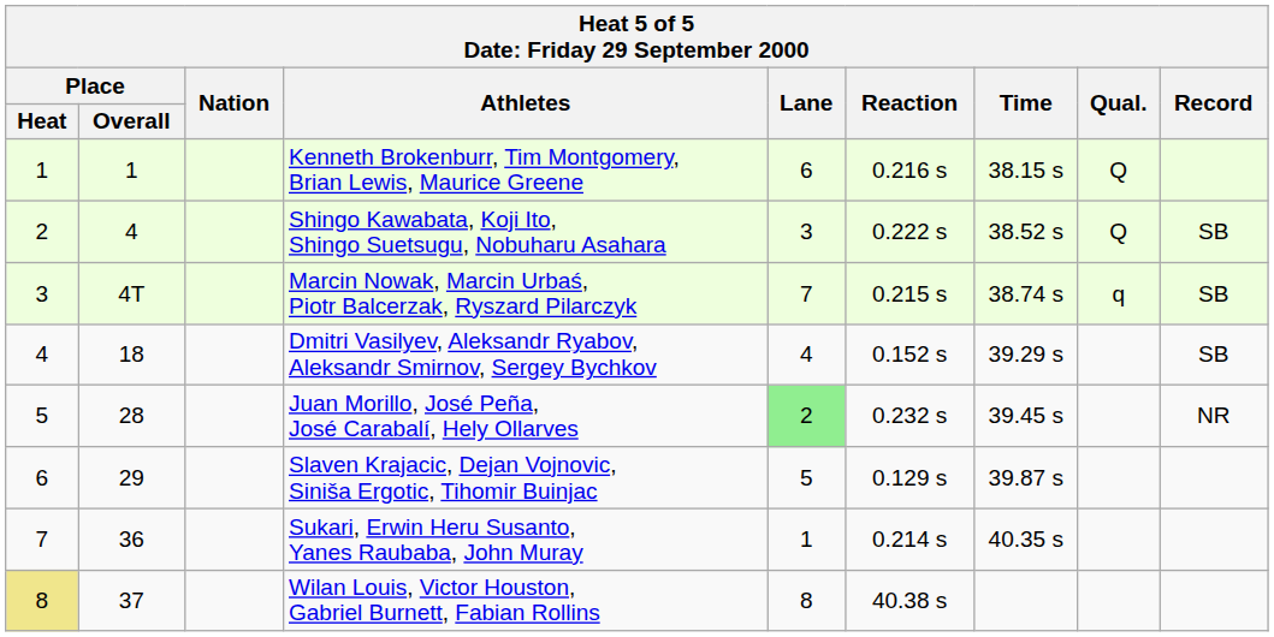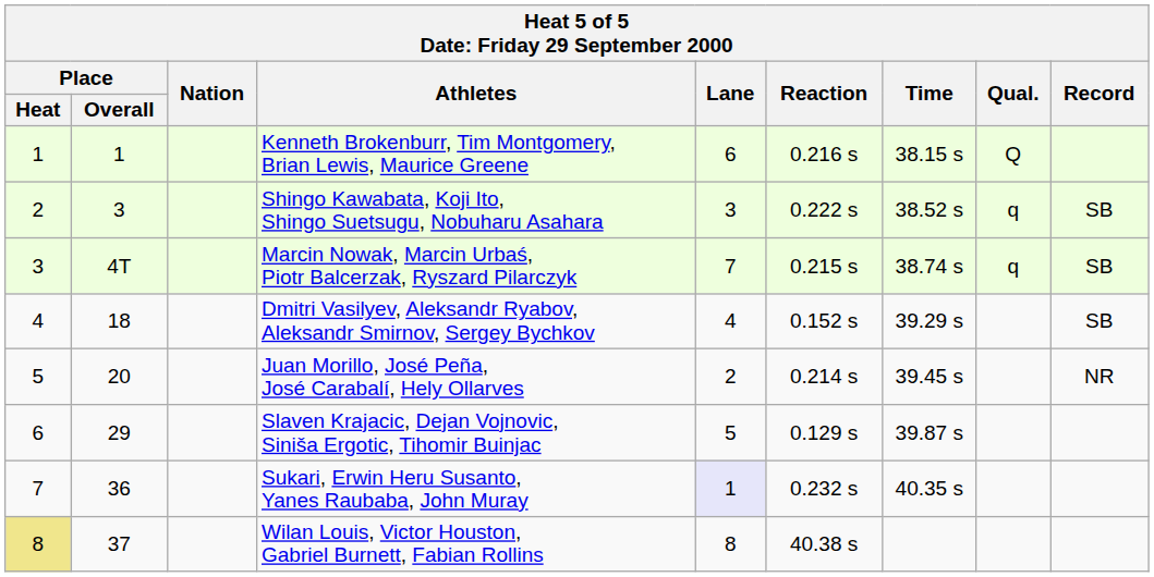Shingo Kawabata, Koji Ito, Shingo Suetsugu, Nobuharu Asahara | Place / Overall: 4 -> 3
Shingo Kawabata, Koji Ito, Shingo Suetsugu, Nobuharu Asahara | Qual.: Q -> q
Juan Morillo, José Peña, José Carabalí, Hely Ollarves | Place / Overall: 28 -> 20
Juan Morillo, José Peña, José Carabalí, Hely Ollarves | Lane: lightgreen background -> no background
Juan Morillo, José Peña, José Carabalí, Hely Ollarves | Reaction: 0.232 s -> 0.214 s
Sukari, Erwin Heru Susanto, Yanes Raubaba, John Muray | Lane: no background -> lavender background
Sukari, Erwin Heru Susanto, Yanes Raubaba, John Muray | Reaction: 0.214 s -> 0.232 s
